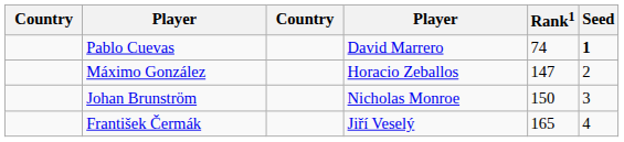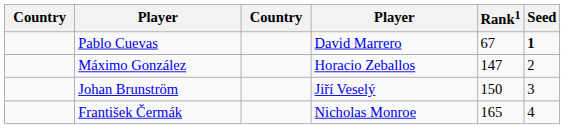Pablo Cuevas | Rank1: 74 -> 67
Johan Brunström | column 4: Nicholas Monroe -> Jiří Veselý
František Čermák | column 4: Jiří Veselý -> Nicholas Monroe
